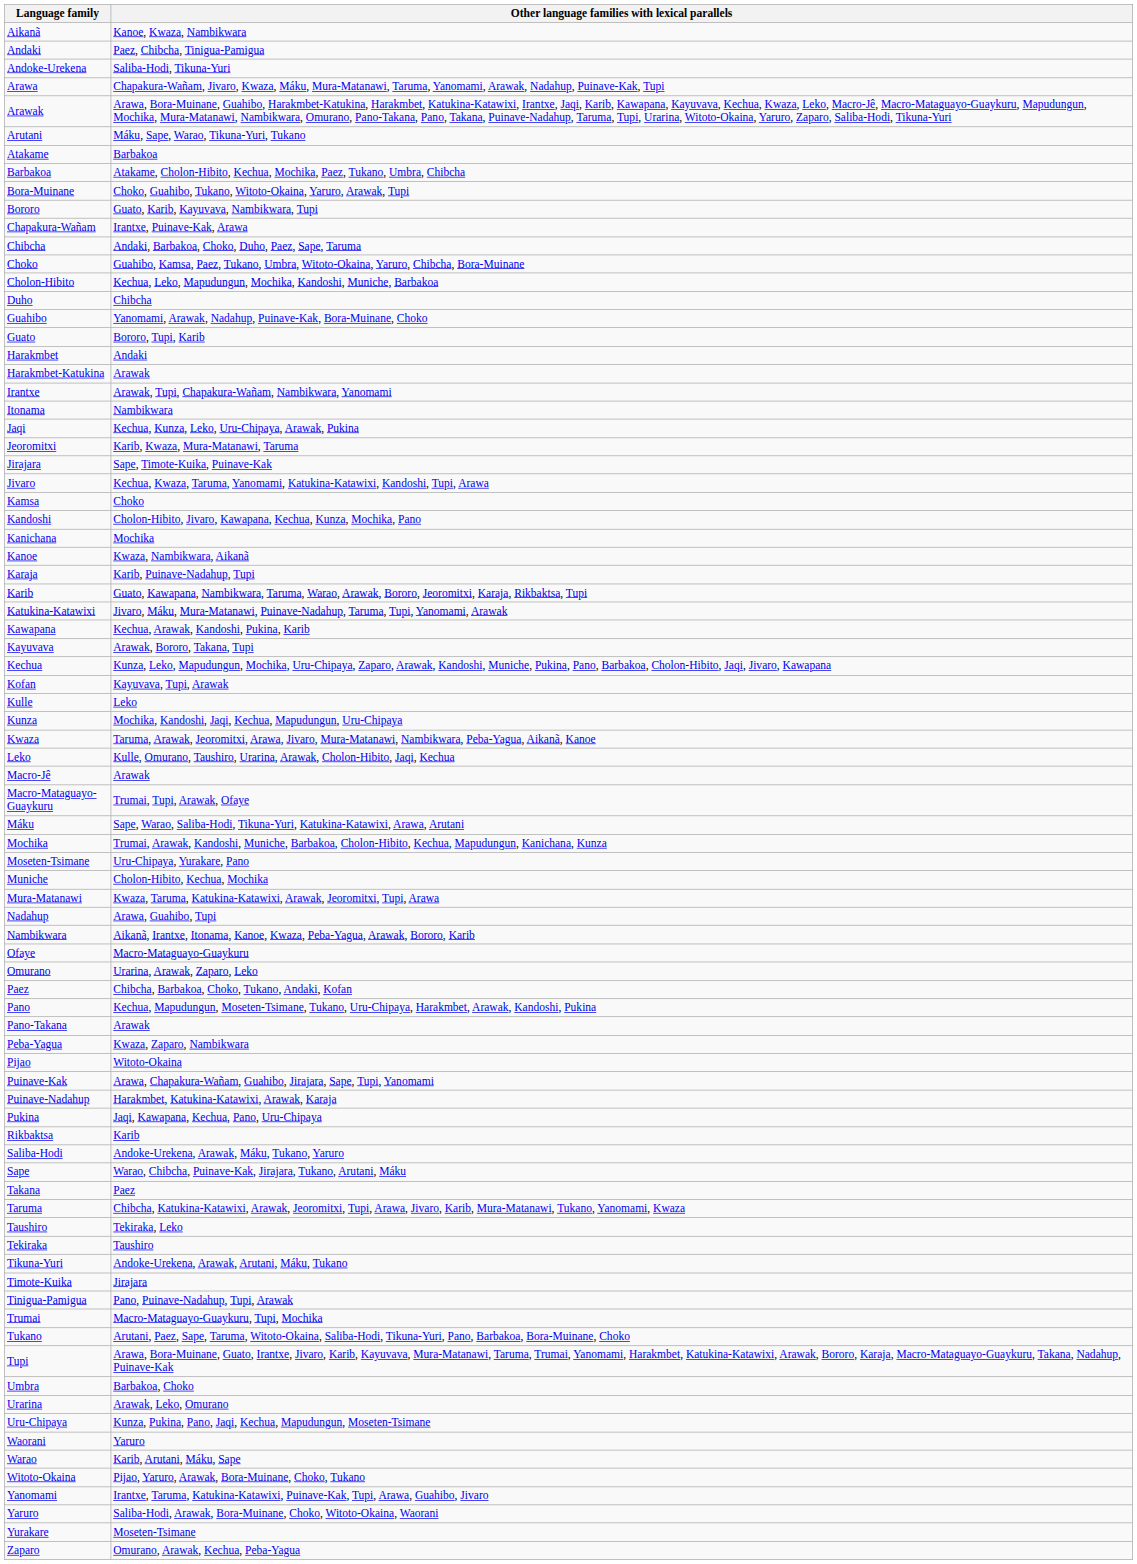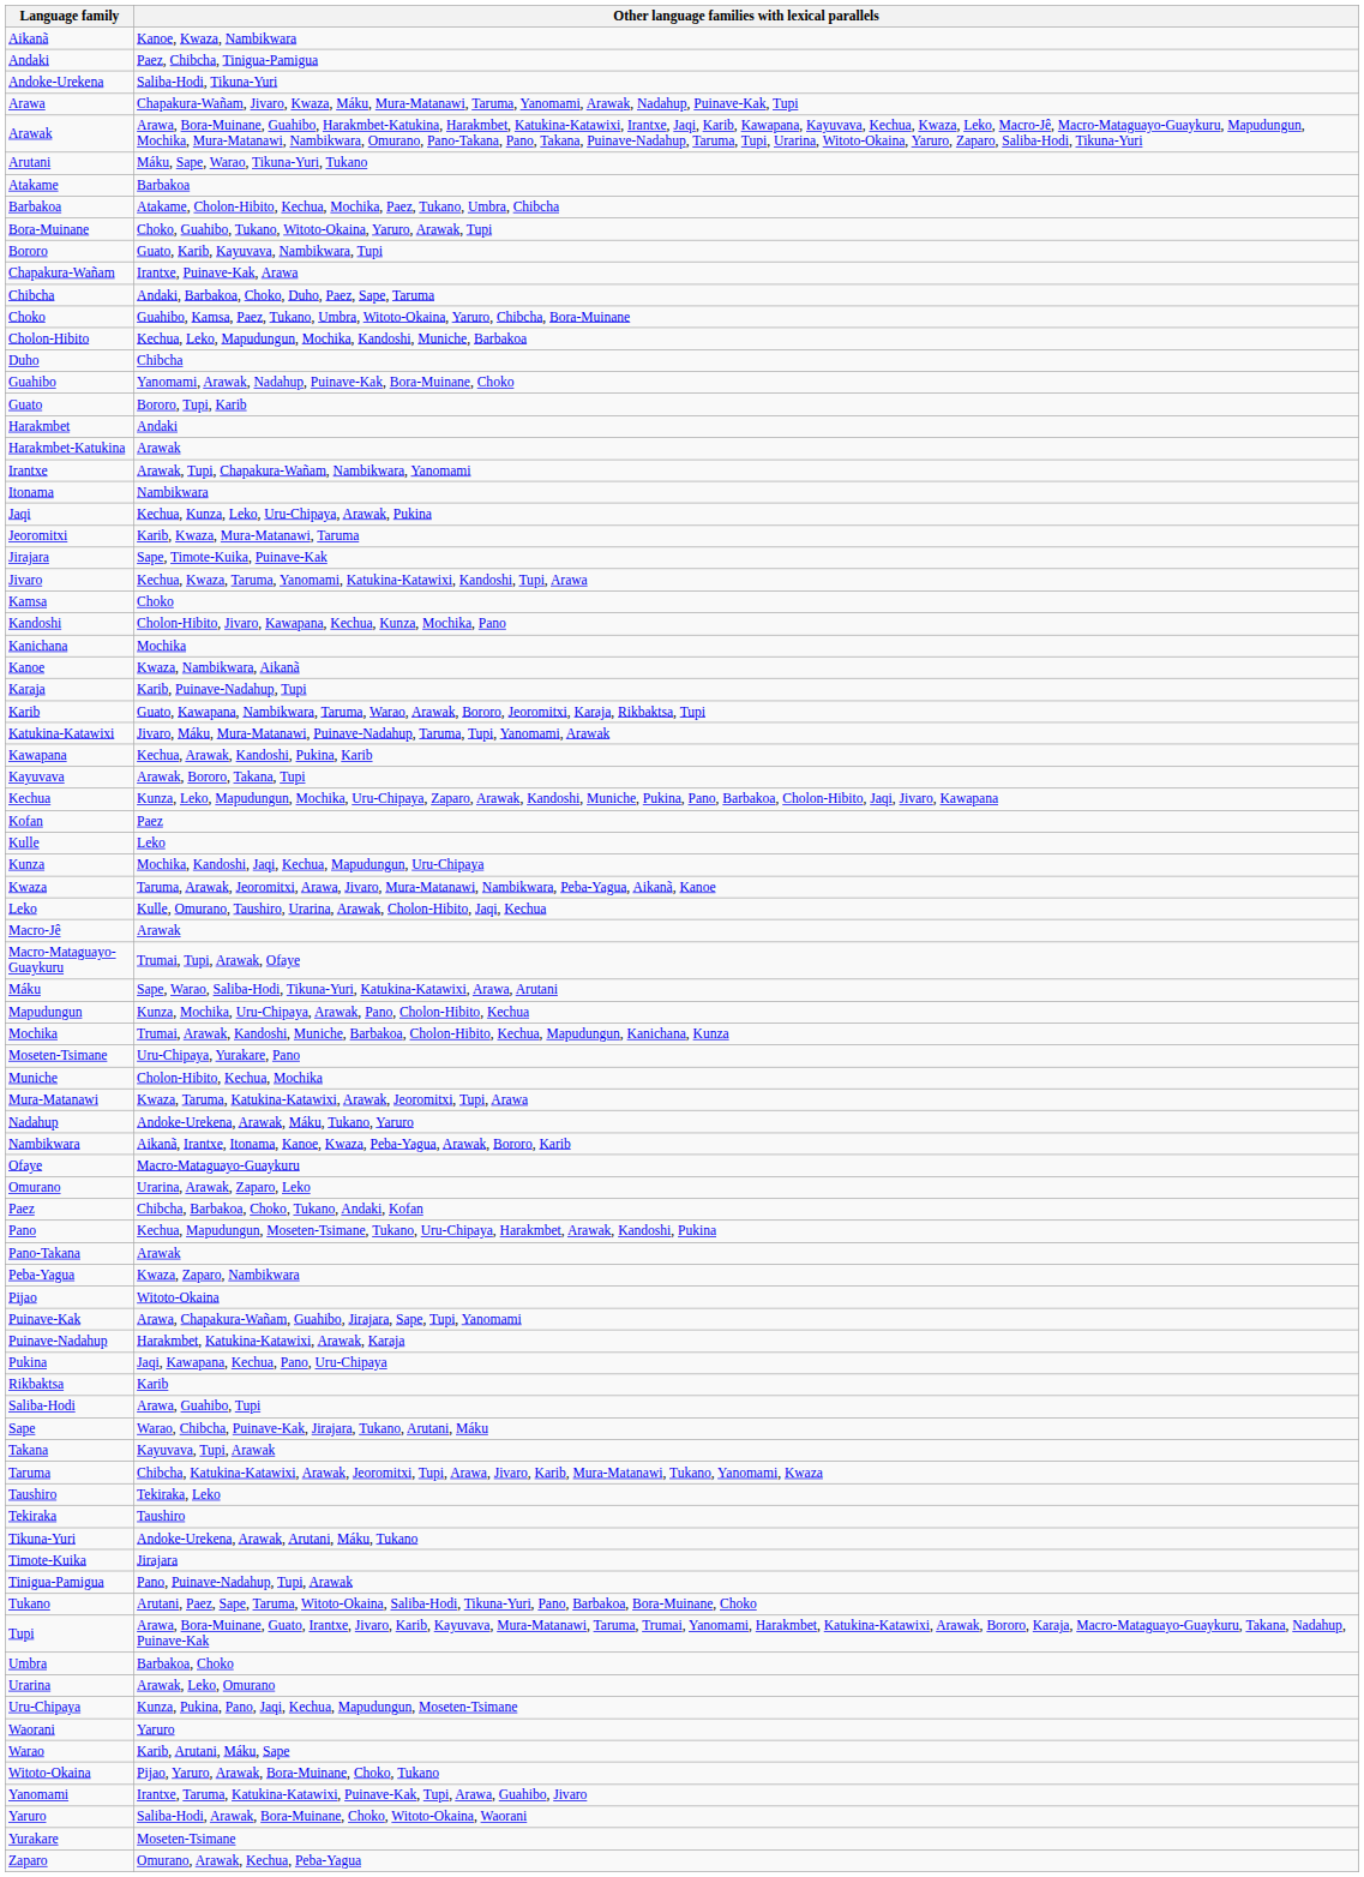Kofan | Other language families with lexical parallels: Kayuvava, Tupi, Arawak -> Paez
+ row: Mapudungun | Kunza, Mochika, Uru-Chipaya, Arawak, Pano, Cholon-Hibito, Kechua
Nadahup | Other language families with lexical parallels: Arawa, Guahibo, Tupi -> Andoke-Urekena, Arawak, Máku, Tukano, Yaruro
Saliba-Hodi | Other language families with lexical parallels: Andoke-Urekena, Arawak, Máku, Tukano, Yaruro -> Arawa, Guahibo, Tupi
Takana | Other language families with lexical parallels: Paez -> Kayuvava, Tupi, Arawak
- row: Trumai | Macro-Mataguayo-Guaykuru, Tupi, Mochika
